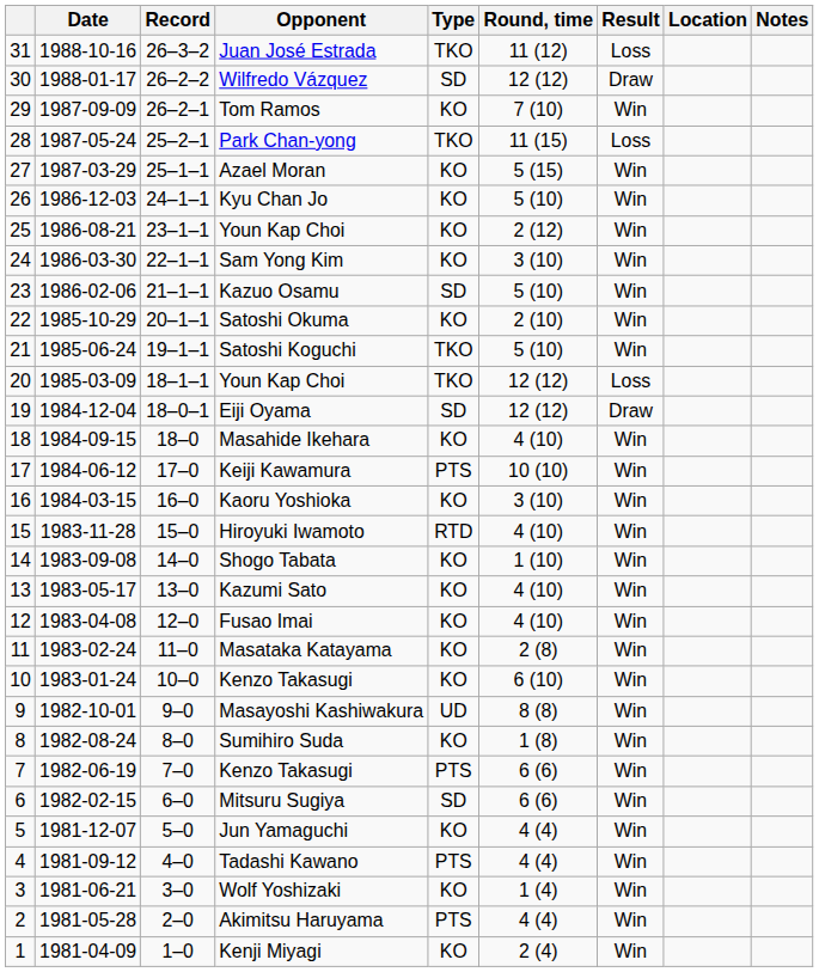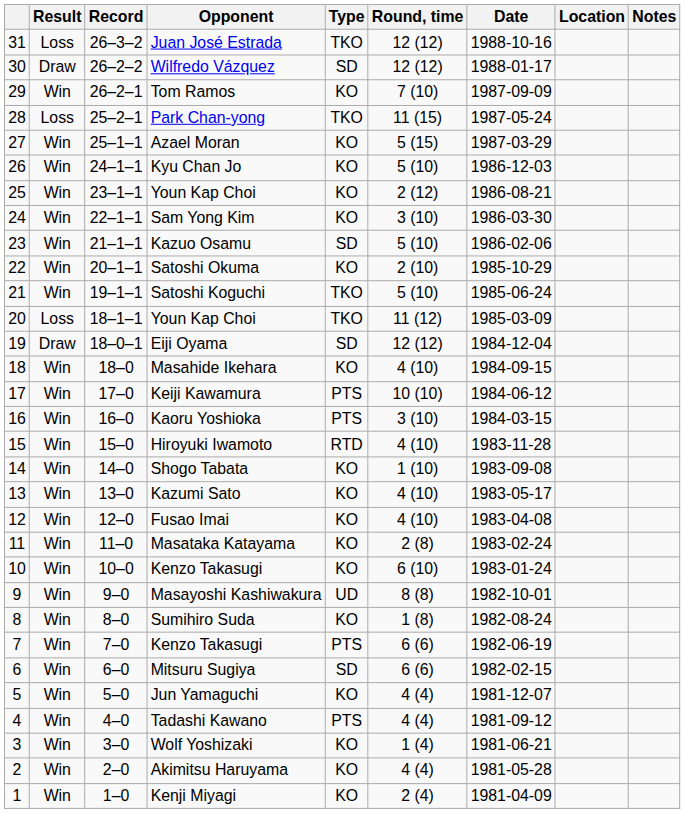columns swapped: Result <-> Date
Juan José Estrada | Round, time: 11 (12) -> 12 (12)
20 / Youn Kap Choi | Round, time: 12 (12) -> 11 (12)
Kaoru Yoshioka | Type: KO -> PTS
Akimitsu Haruyama | Type: PTS -> KO
